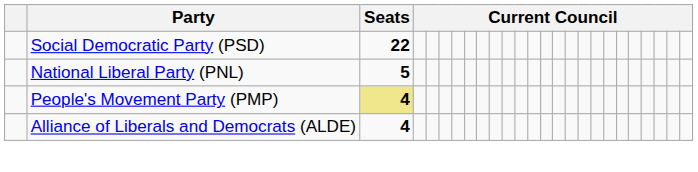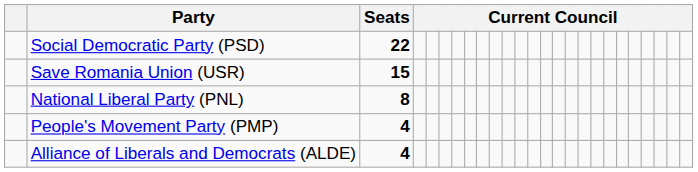+ row: Save Romania Union (USR) | 15
National Liberal Party (PNL) | Seats: 5 -> 8
People's Movement Party (PMP) | Seats: khaki background -> no background
